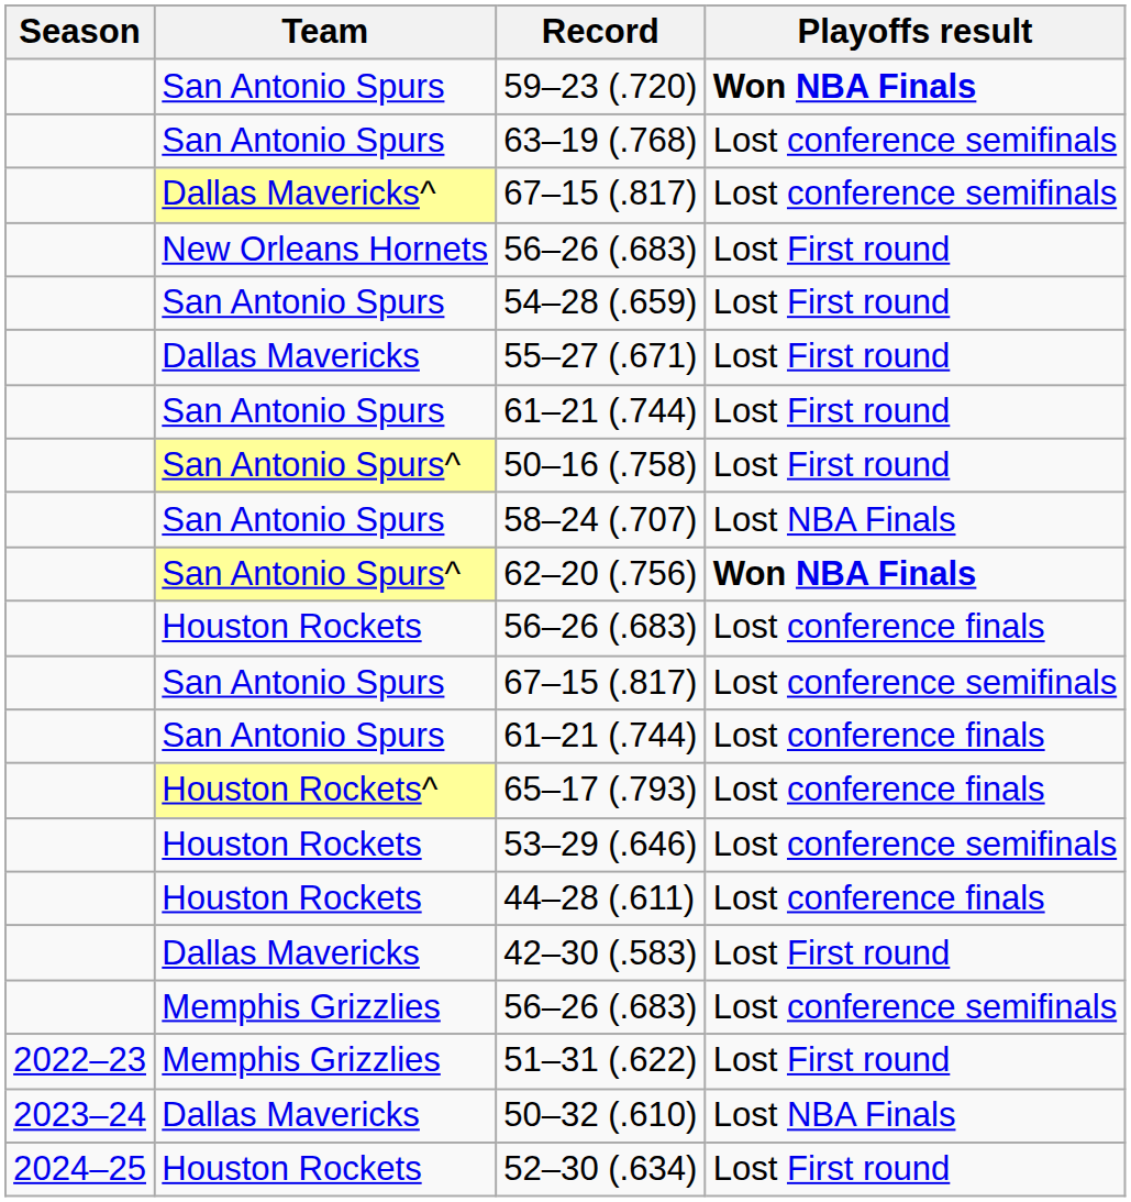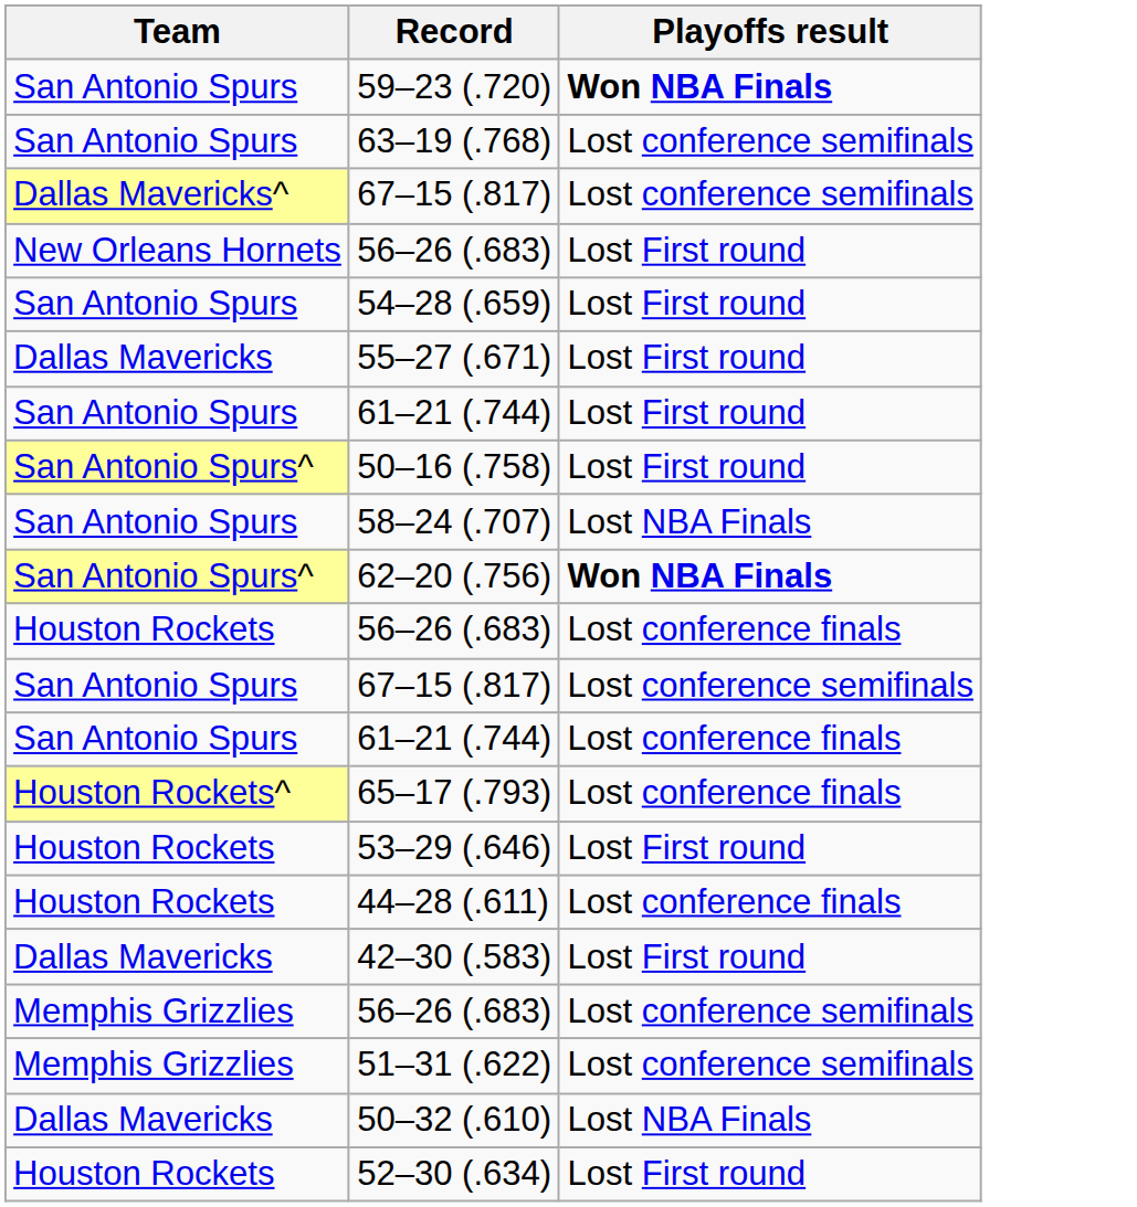- column: Season | 2022–23 | 2023–24 | 2024–25
53–29 (.646) | Playoffs result: Lost conference semifinals -> Lost First round
51–31 (.622) | Playoffs result: Lost First round -> Lost conference semifinals
